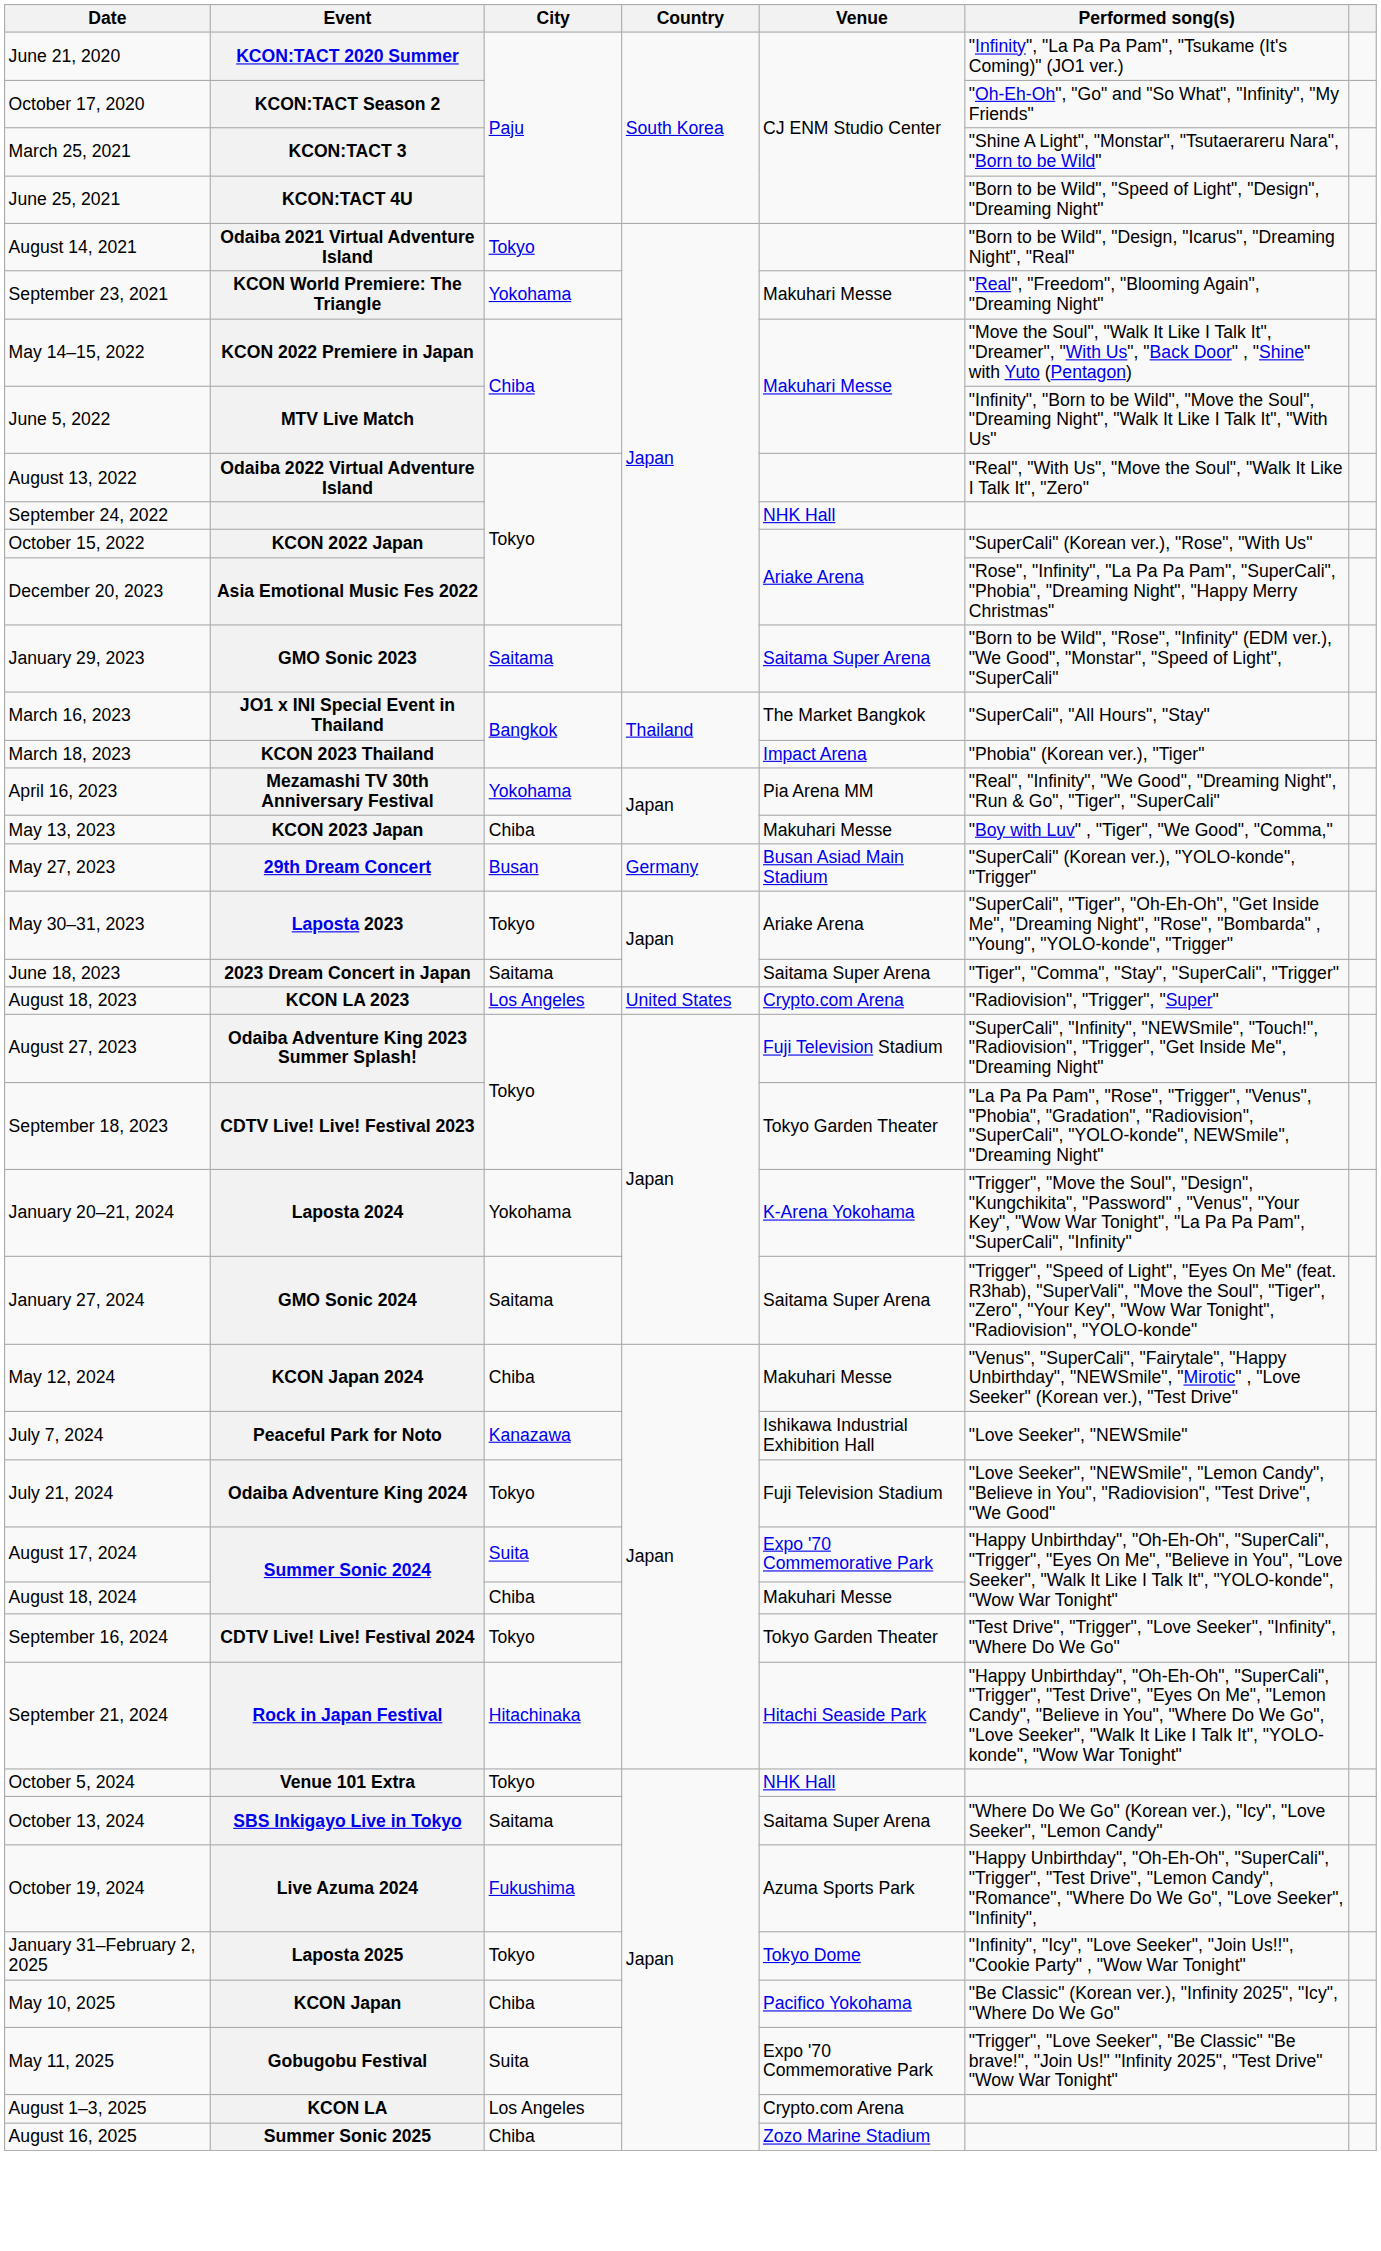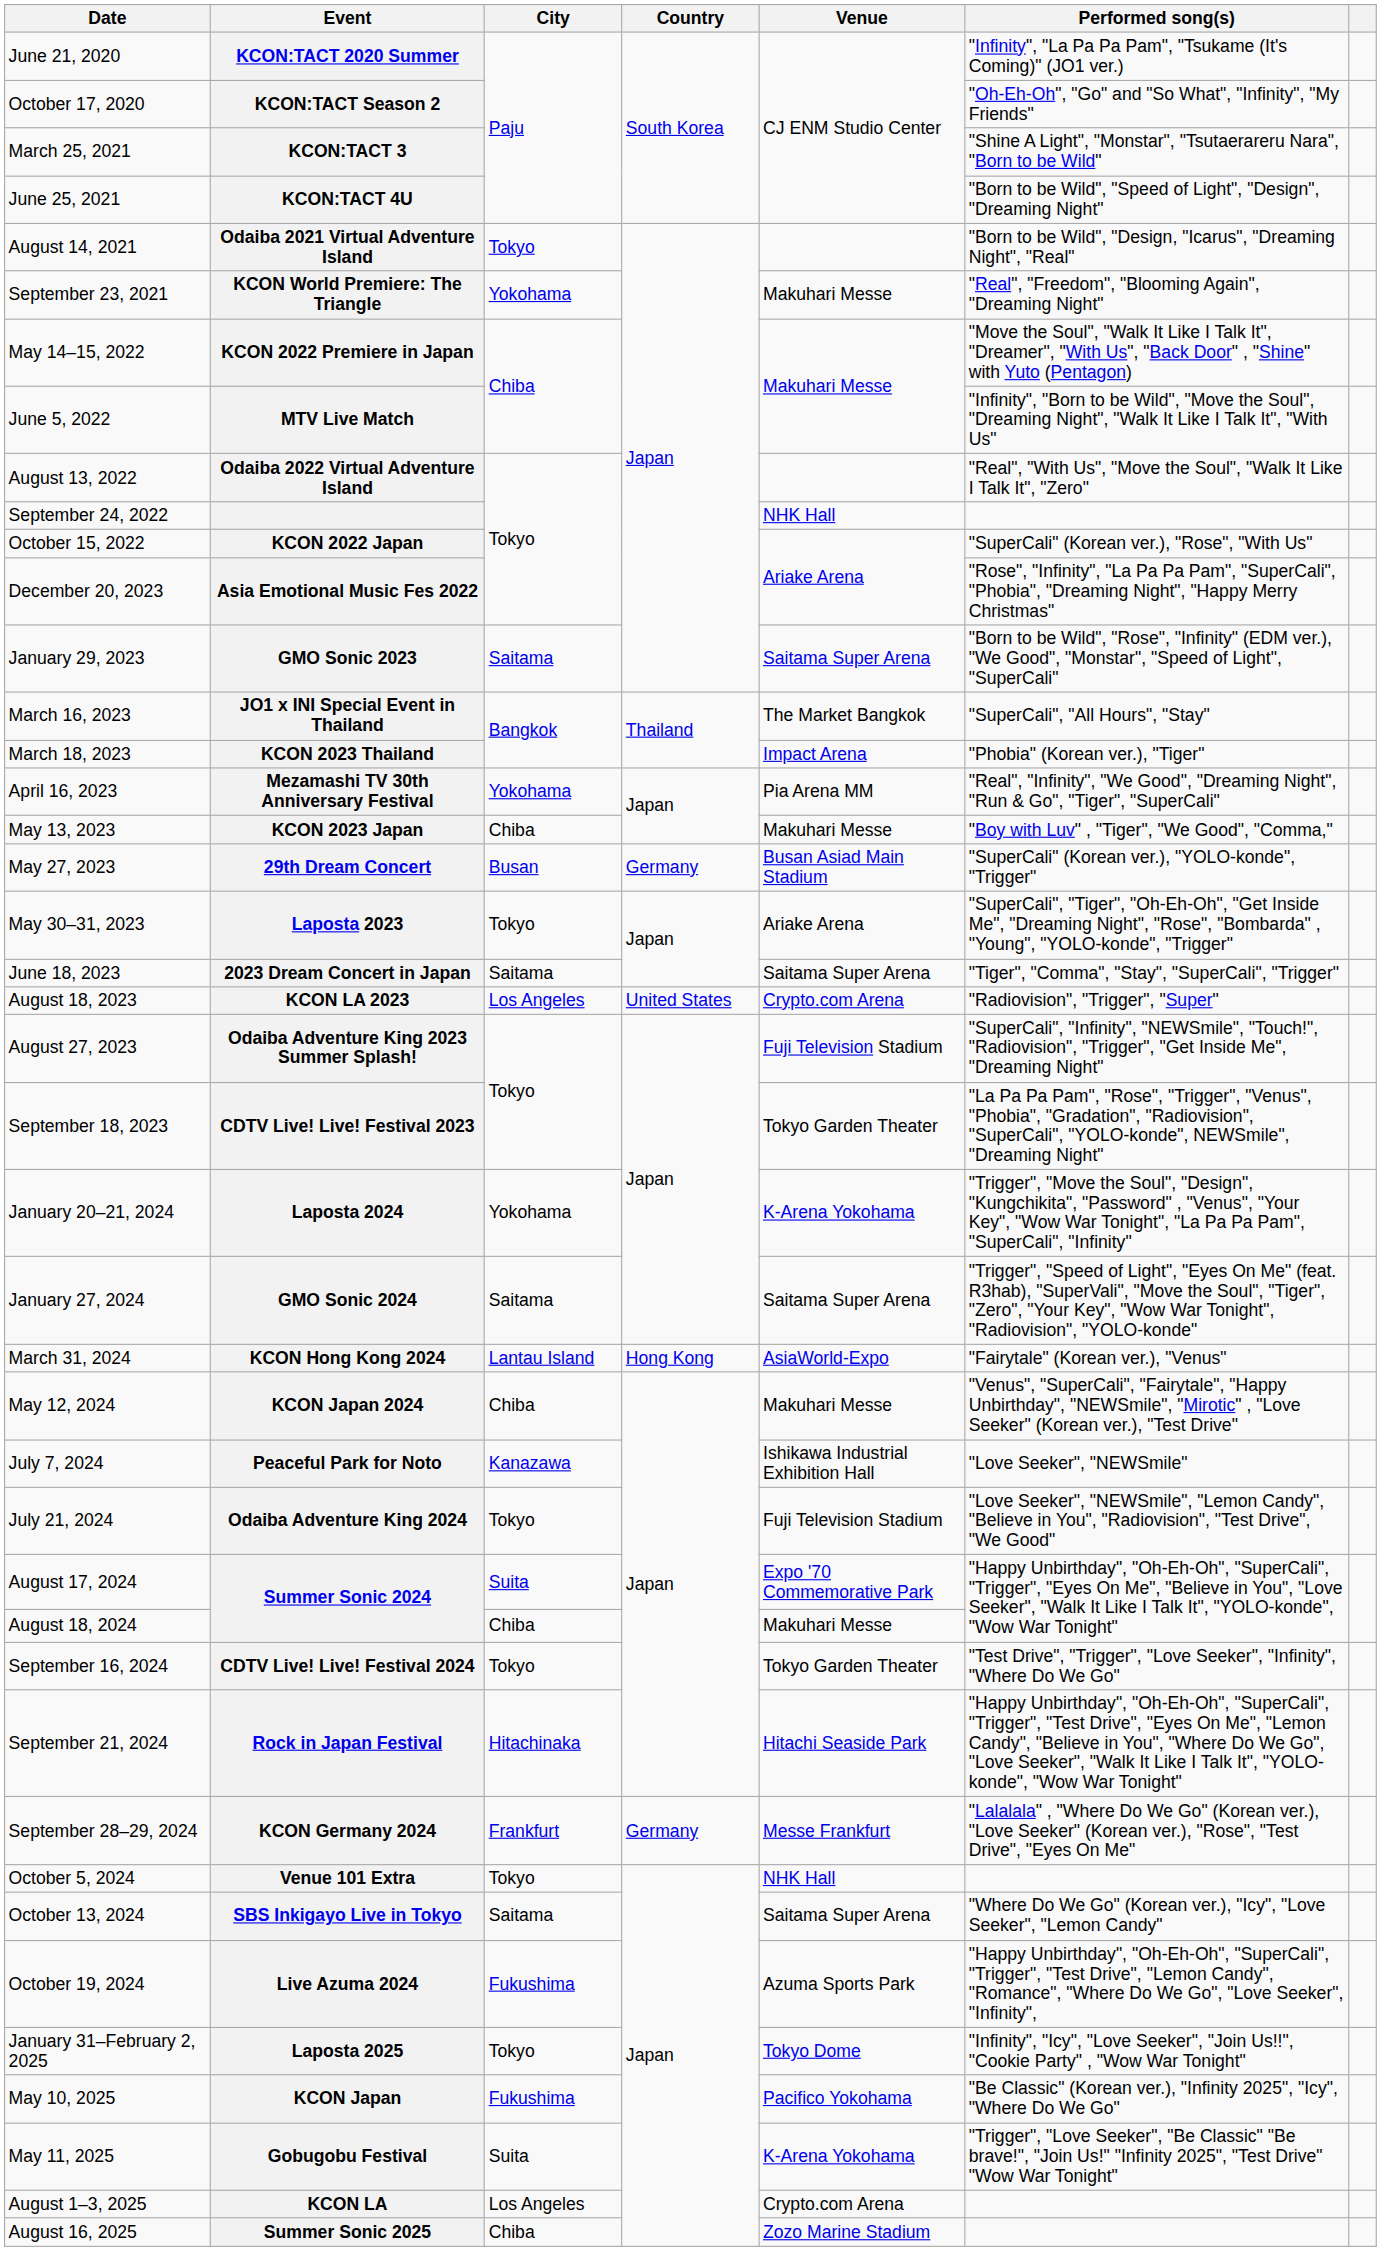+ row: March 31, 2024 | KCON Hong Kong 2024 | Lantau Island | Hong Kong | AsiaWorld-Expo | "Fairytale" (Korean ver.), "Venus"
+ row: September 28–29, 2024 | KCON Germany 2024 | Frankfurt | Germany | Messe Frankfurt | "Lalalala" , "Where Do We Go" (Korean ver.), "Love Seeker" (Korean ver.), "Rose", "Test Drive", "Eyes On Me"
May 10, 2025 | City: Chiba -> Fukushima
May 11, 2025 | Venue: Expo '70 Commemorative Park -> K-Arena Yokohama
